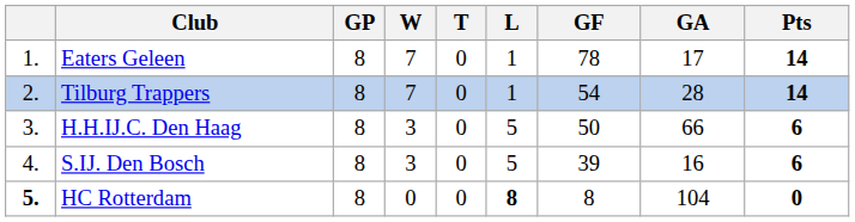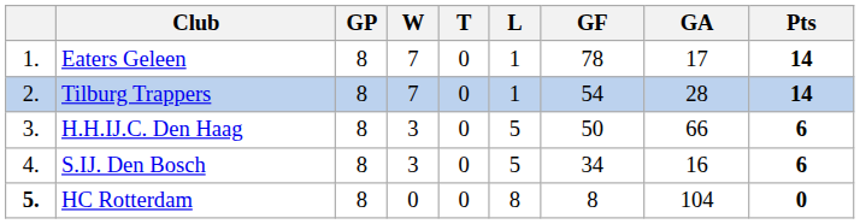S.IJ. Den Bosch | GF: 39 -> 34
HC Rotterdam | L: bold -> normal
